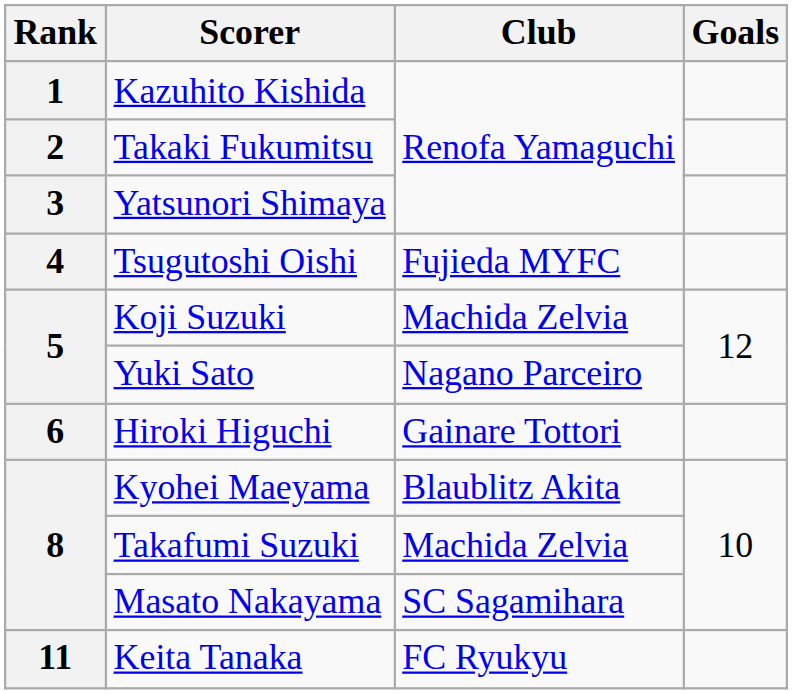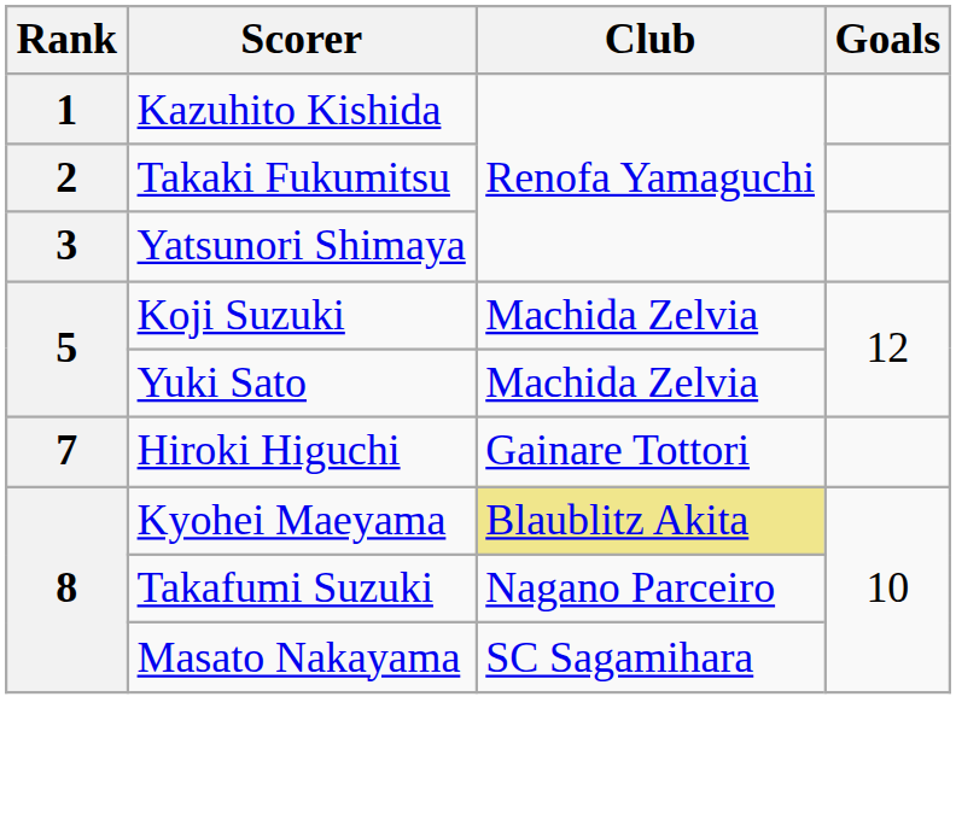- row: 4 | Tsugutoshi Oishi | Fujieda MYFC
Yuki Sato | Club: Nagano Parceiro -> Machida Zelvia
Hiroki Higuchi | Rank: 6 -> 7
Kyohei Maeyama | Club: no background -> khaki background
Takafumi Suzuki | Club: Machida Zelvia -> Nagano Parceiro
- row: 11 | Keita Tanaka | FC Ryukyu
